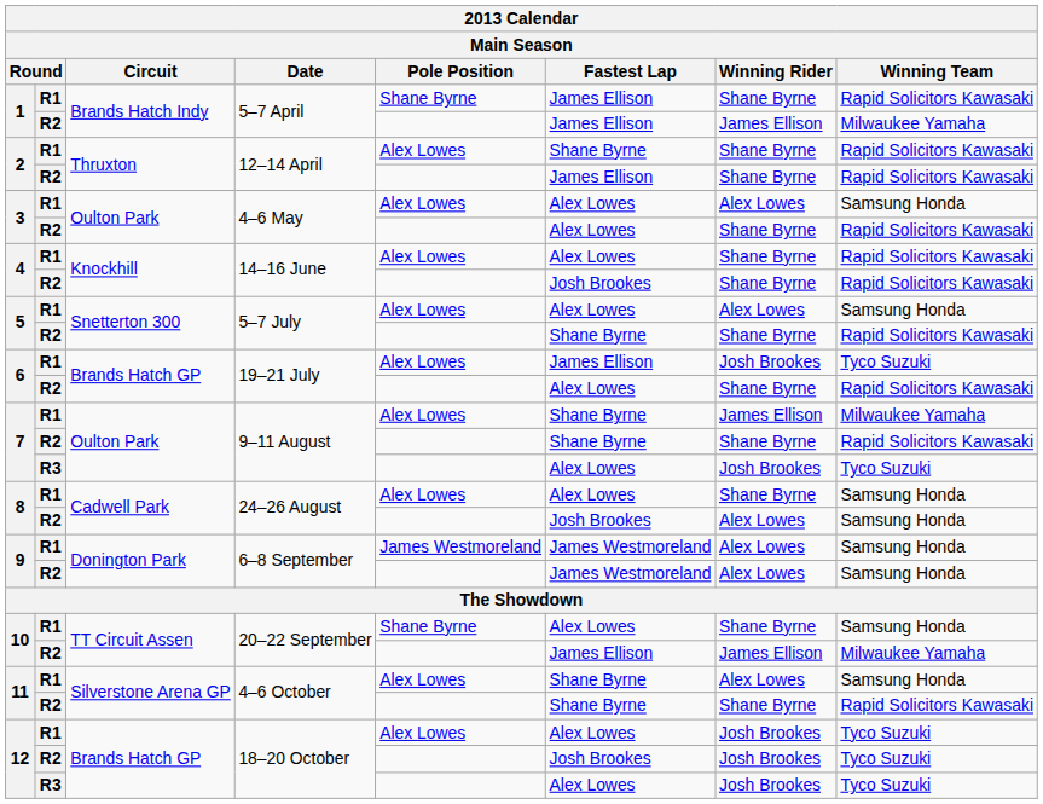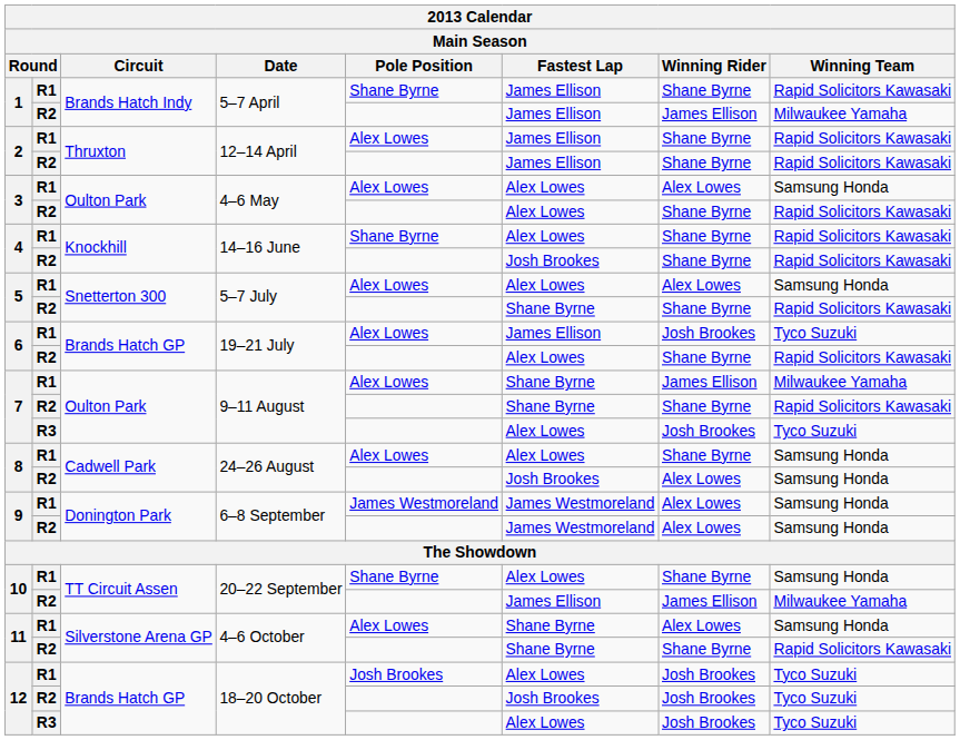2 / R1 | Fastest Lap: Shane Byrne -> James Ellison
4 / R1 | Pole Position: Alex Lowes -> Shane Byrne
12 / R1 | Pole Position: Alex Lowes -> Josh Brookes
